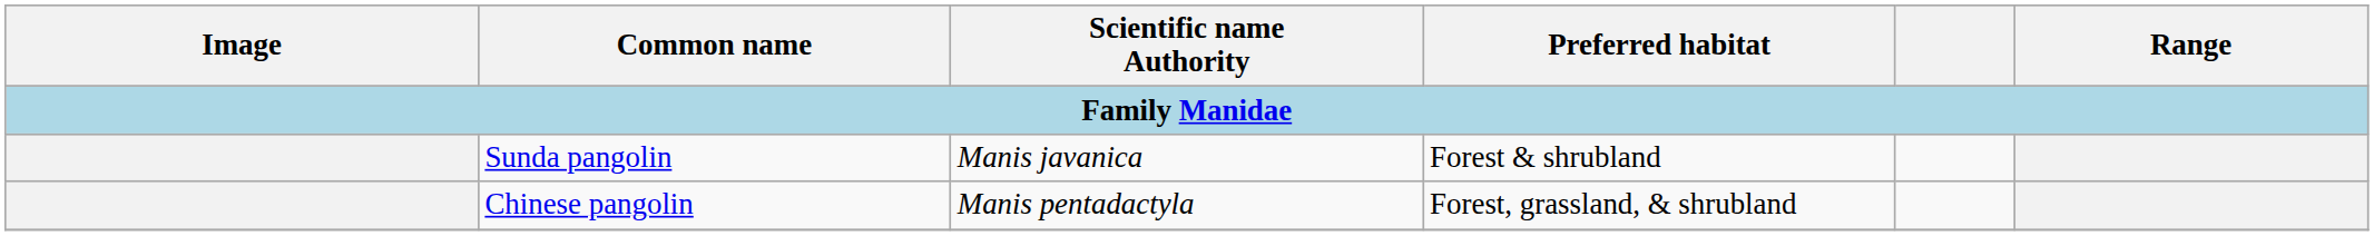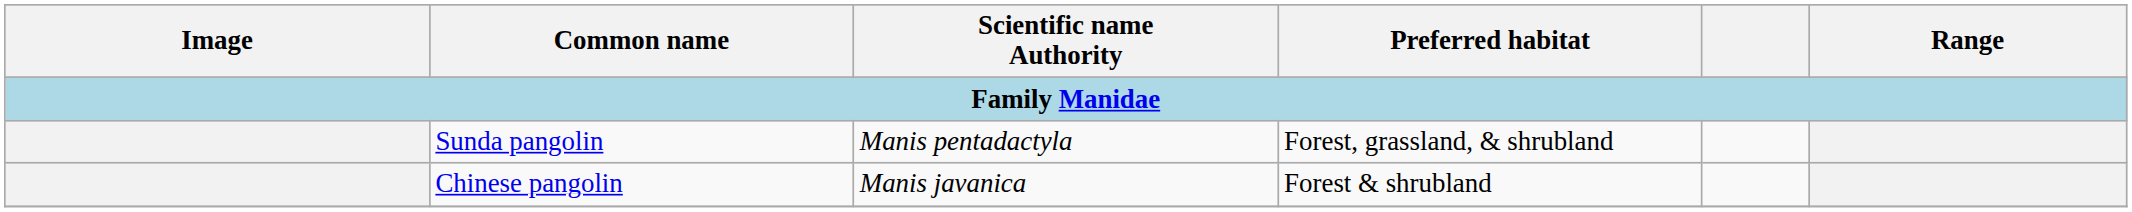Sunda pangolin | Scientific name Authority: Manis javanica -> Manis pentadactyla
Sunda pangolin | Preferred habitat: Forest & shrubland -> Forest, grassland, & shrubland
Chinese pangolin | Scientific name Authority: Manis pentadactyla -> Manis javanica
Chinese pangolin | Preferred habitat: Forest, grassland, & shrubland -> Forest & shrubland
